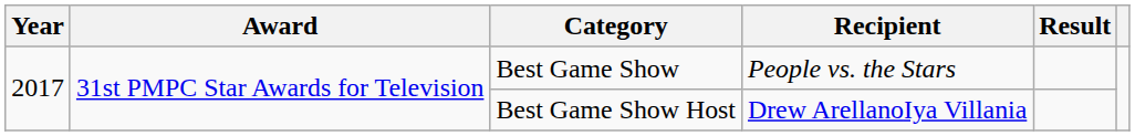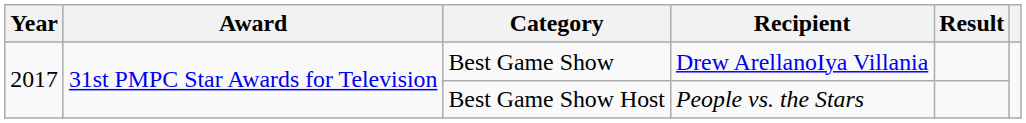Best Game Show | Recipient: People vs. the Stars -> Drew ArellanoIya Villania
Best Game Show Host | Recipient: Drew ArellanoIya Villania -> People vs. the Stars
